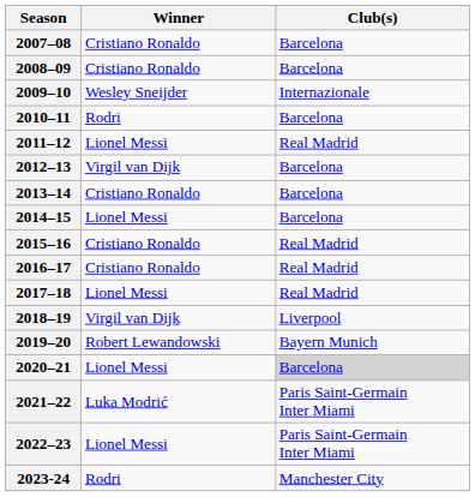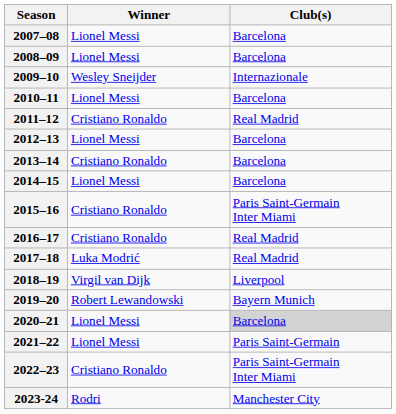2007–08 | Winner: Cristiano Ronaldo -> Lionel Messi
2008–09 | Winner: Cristiano Ronaldo -> Lionel Messi
2010–11 | Winner: Rodri -> Lionel Messi
2011–12 | Winner: Lionel Messi -> Cristiano Ronaldo
2012–13 | Winner: Virgil van Dijk -> Lionel Messi
2015–16 | Club(s): Real Madrid -> Paris Saint-Germain Inter Miami
2017–18 | Winner: Lionel Messi -> Luka Modrić
2021–22 | Winner: Luka Modrić -> Lionel Messi
2021–22 | Club(s): Paris Saint-Germain Inter Miami -> Paris Saint-Germain
2022–23 | Winner: Lionel Messi -> Cristiano Ronaldo
